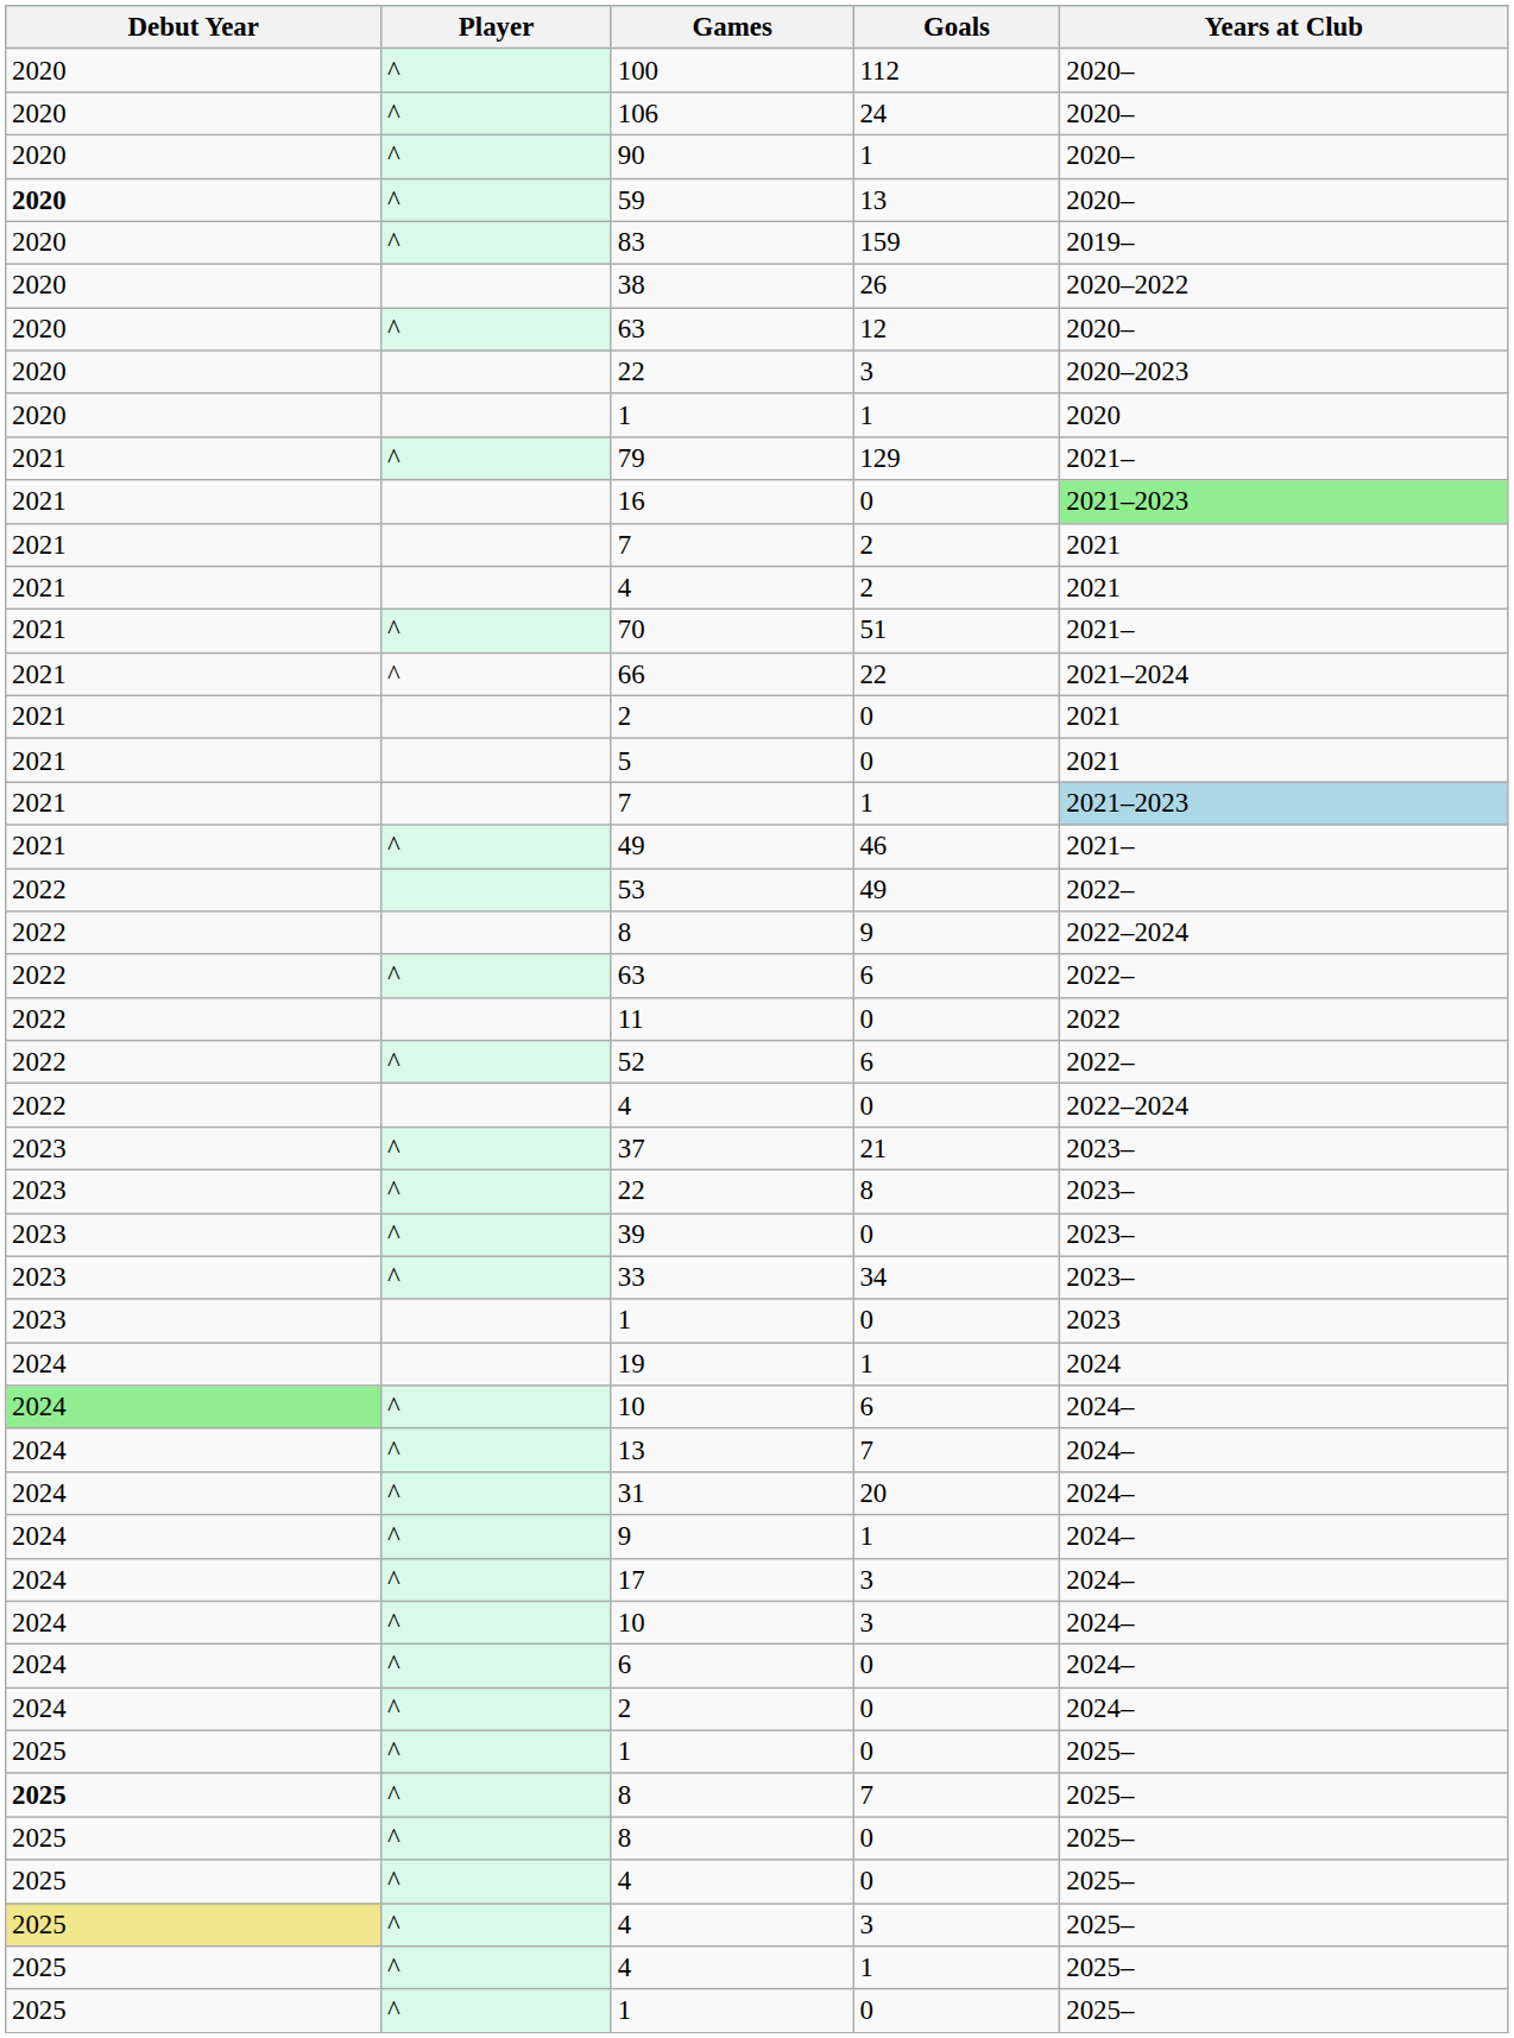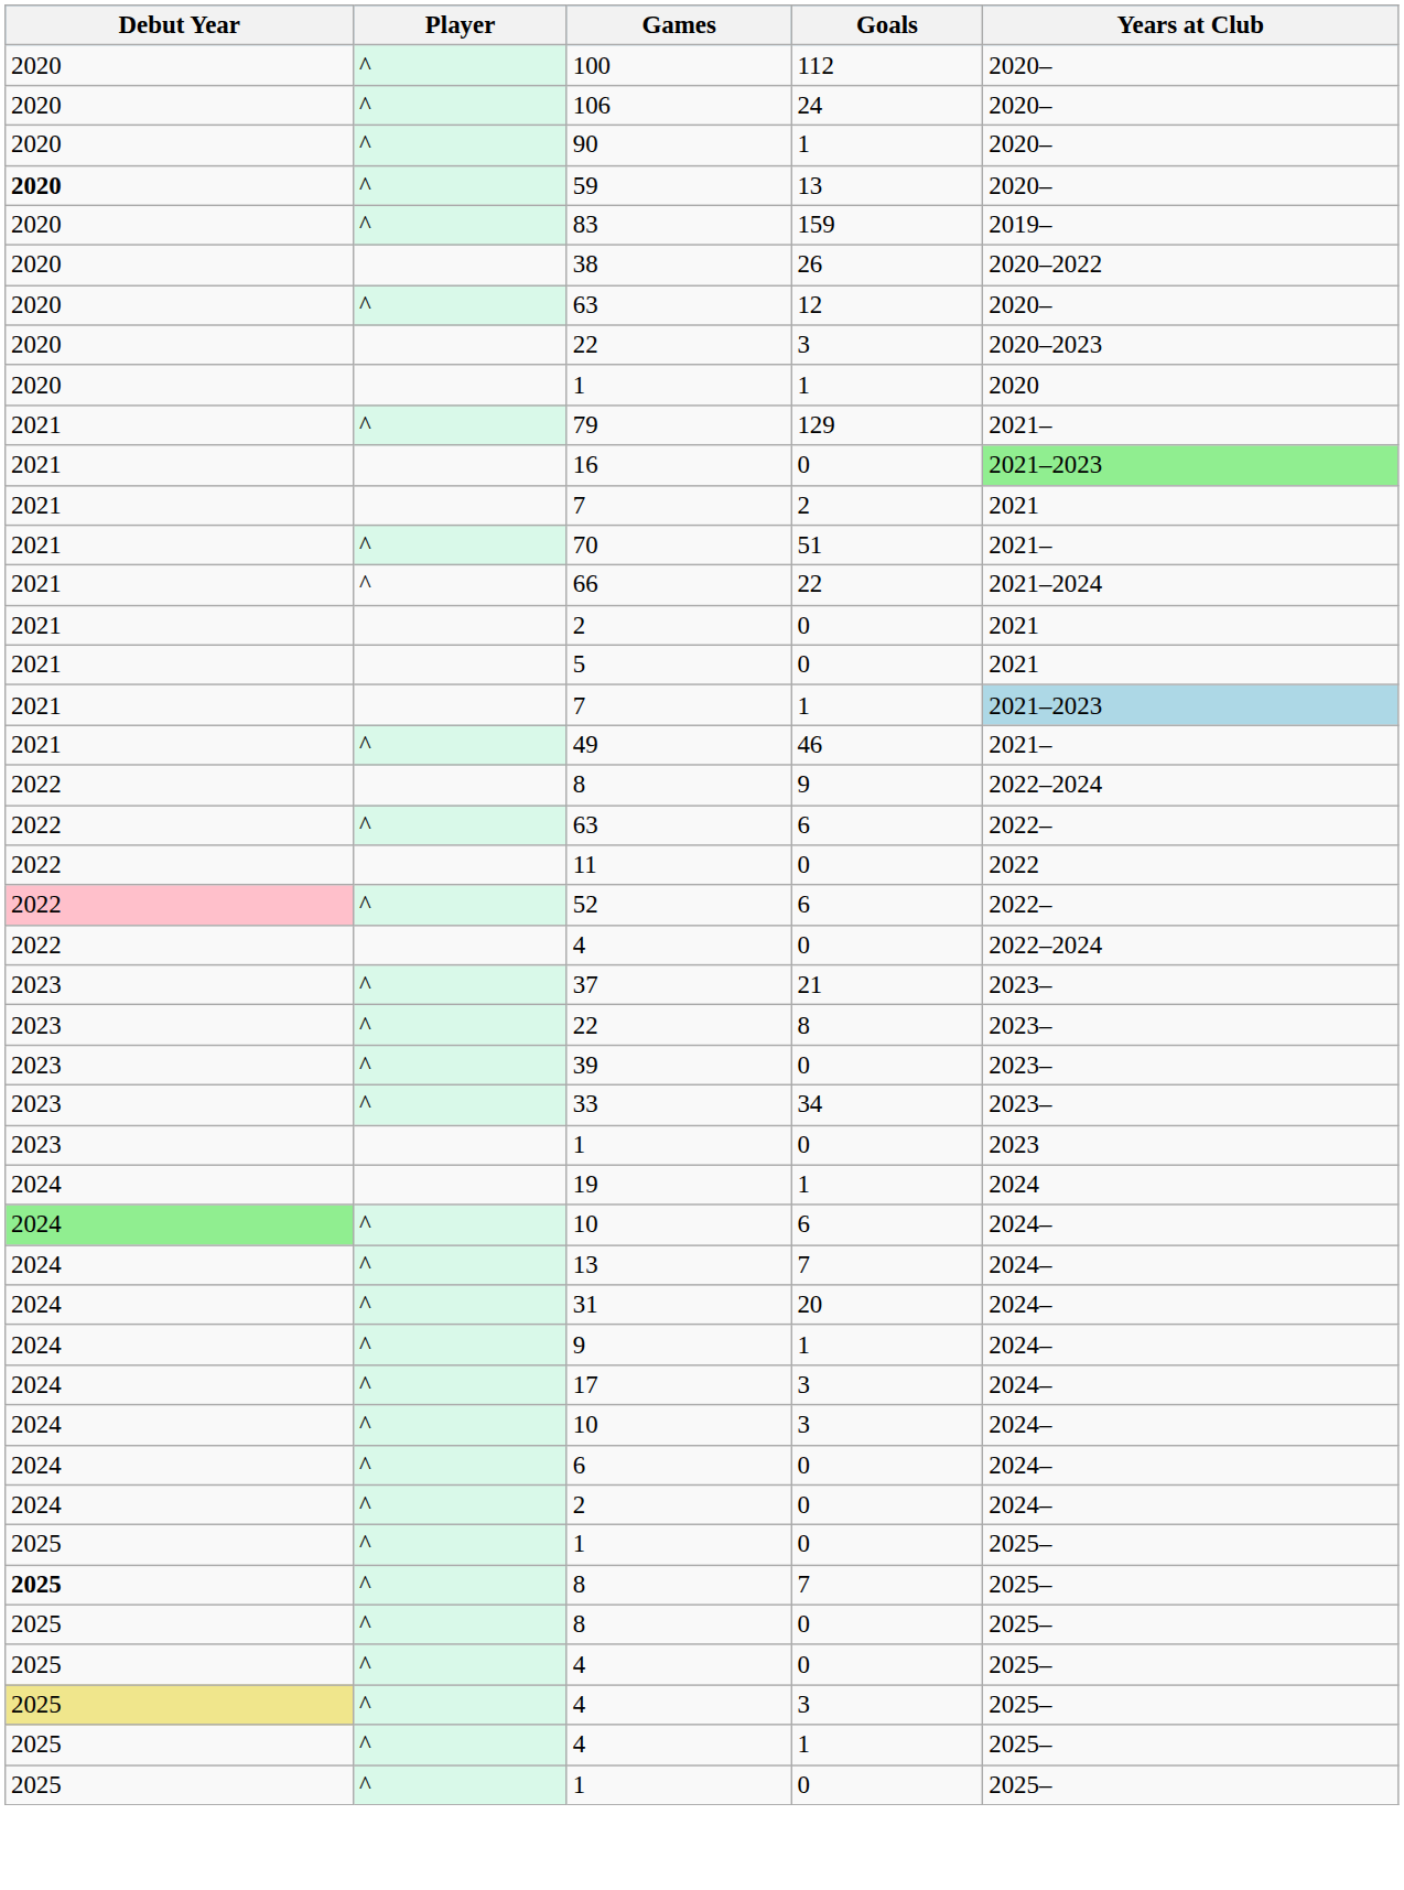- row: 2021 | 4 | 2 | 2021
- row: 2022 | 53 | 49 | 2022–
52 | Debut Year: no background -> pink background
